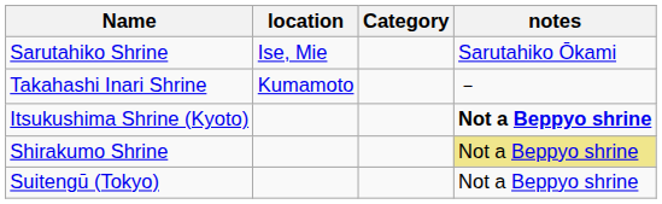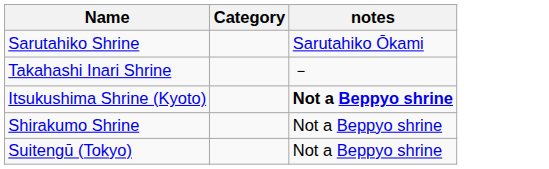- column: location | Ise, Mie | Kumamoto
Shirakumo Shrine | notes: khaki background -> no background
